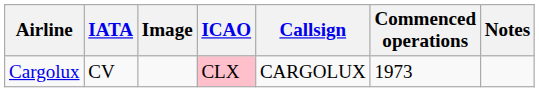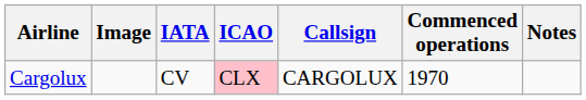columns swapped: Image <-> IATA
Cargolux | Commenced operations: 1973 -> 1970
